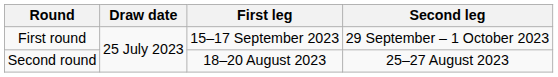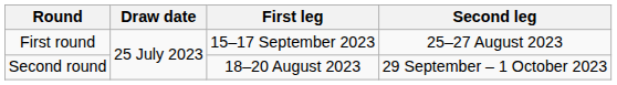First round | Second leg: 29 September – 1 October 2023 -> 25–27 August 2023
Second round | Second leg: 25–27 August 2023 -> 29 September – 1 October 2023
